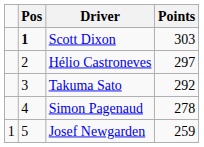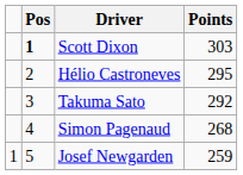Hélio Castroneves | Points: 297 -> 295
Simon Pagenaud | Points: 278 -> 268
